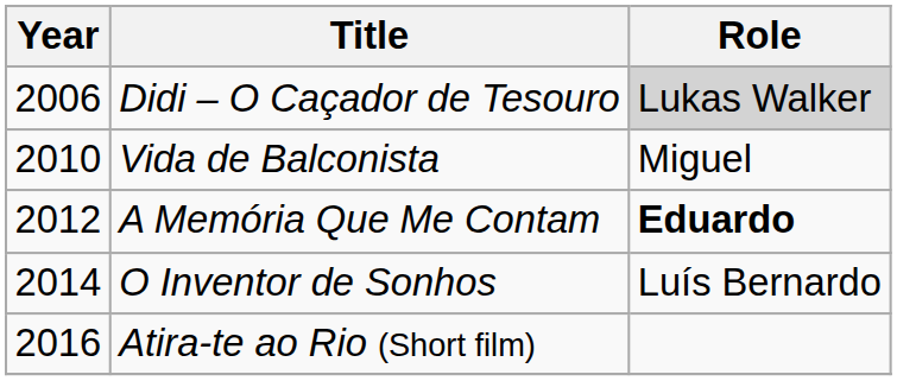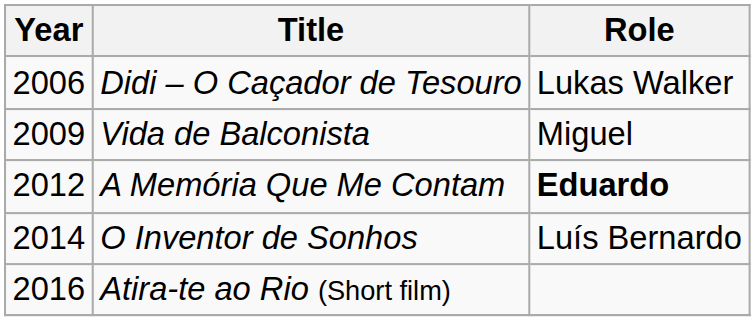Didi – O Caçador de Tesouro | Role: lightgrey background -> no background
Vida de Balconista | Year: 2010 -> 2009
